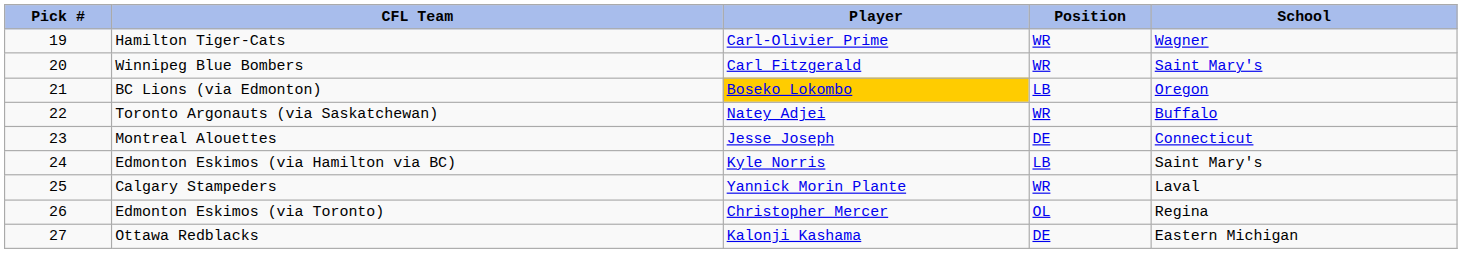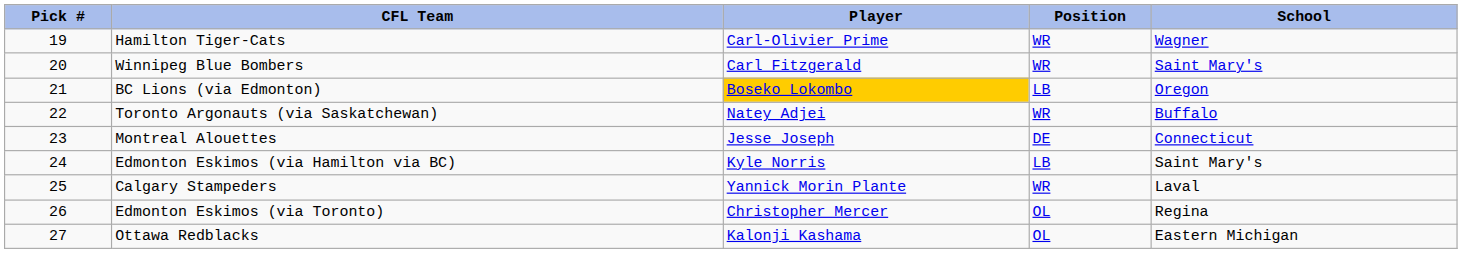Ottawa Redblacks | Position: DE -> OL
